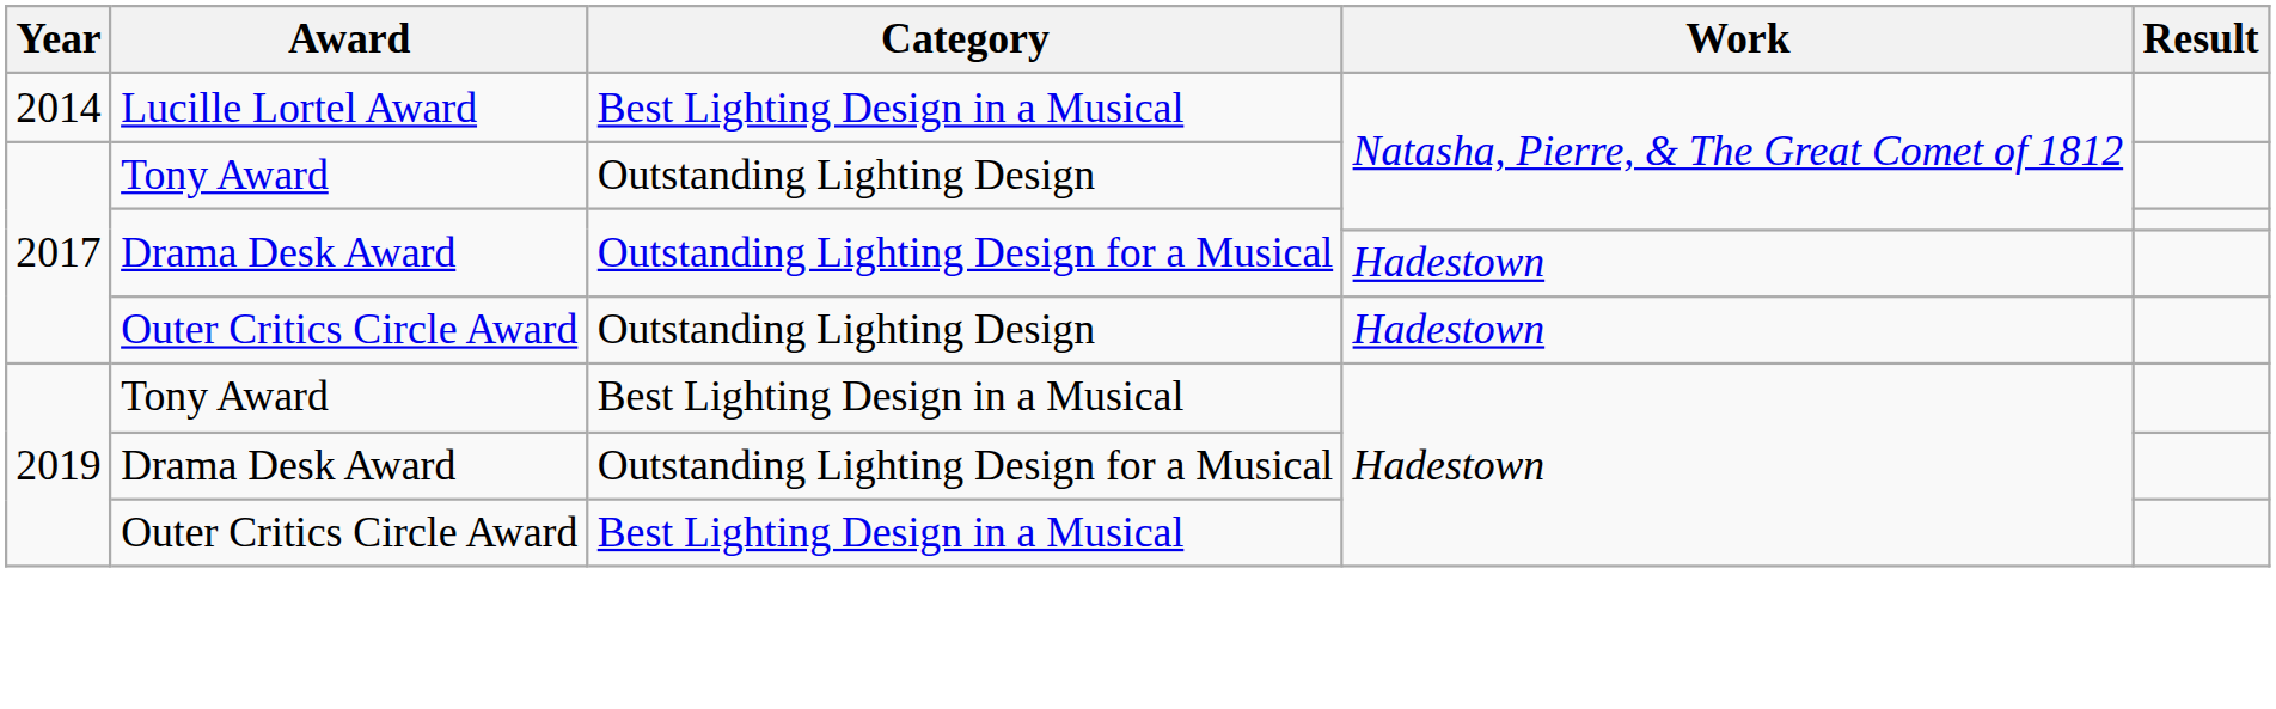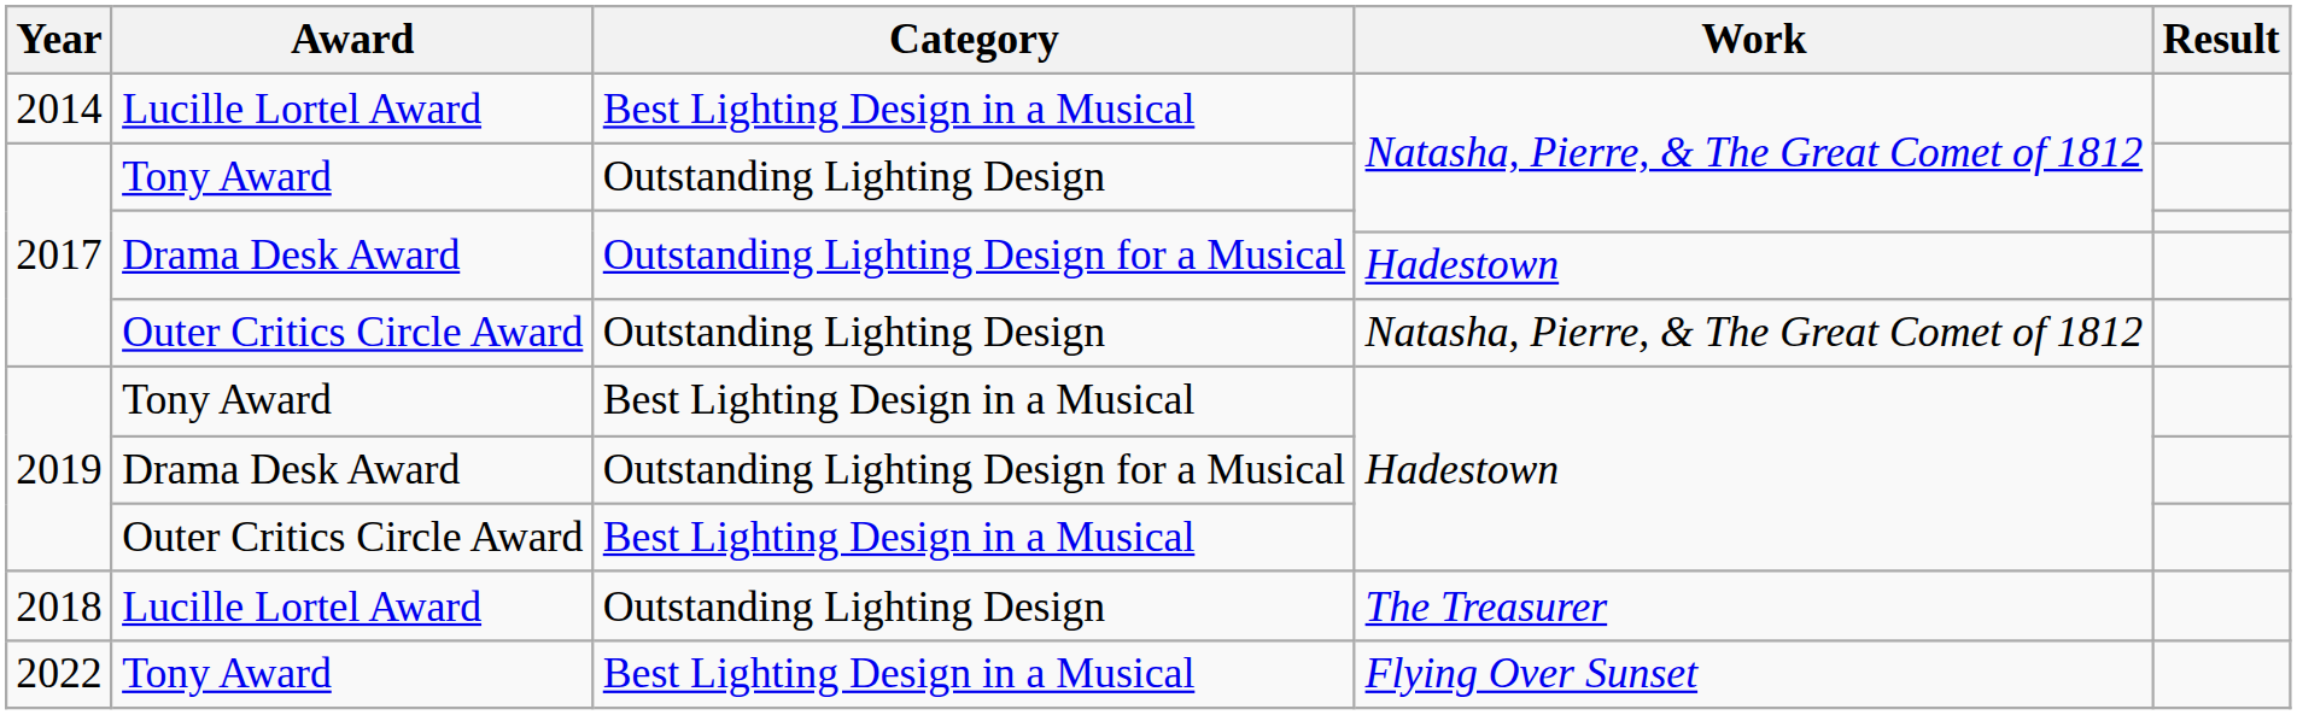2017 / Outer Critics Circle Award | Work: Hadestown -> Natasha, Pierre, & The Great Comet of 1812
+ row: 2018 | Lucille Lortel Award | Outstanding Lighting Design | The Treasurer
+ row: 2022 | Tony Award | Best Lighting Design in a Musical | Flying Over Sunset
